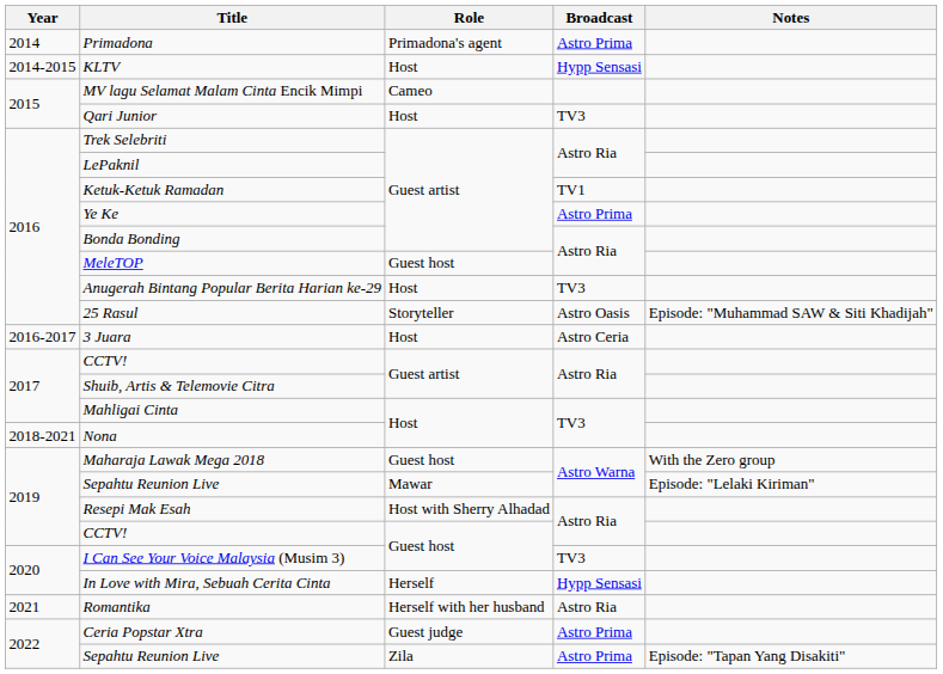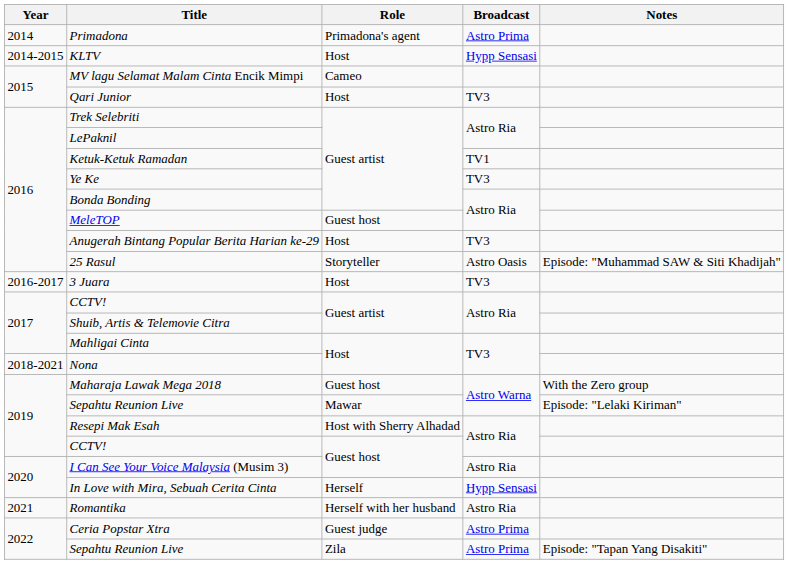Ye Ke | Broadcast: Astro Prima -> TV3
3 Juara | Broadcast: Astro Ceria -> TV3
I Can See Your Voice Malaysia (Musim 3) | Broadcast: TV3 -> Astro Ria
